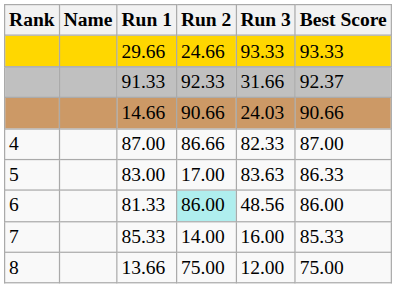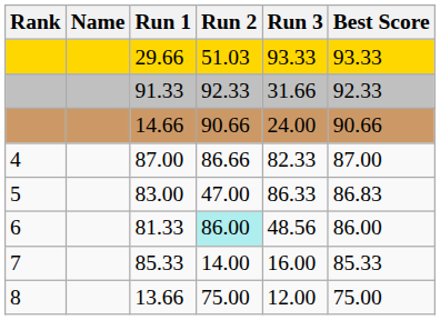29.66 | Run 2: 24.66 -> 51.03
91.33 | Best Score: 92.37 -> 92.33
14.66 | Run 3: 24.03 -> 24.00
83.00 | Run 2: 17.00 -> 47.00
83.00 | Run 3: 83.63 -> 86.33
83.00 | Best Score: 86.33 -> 86.83
